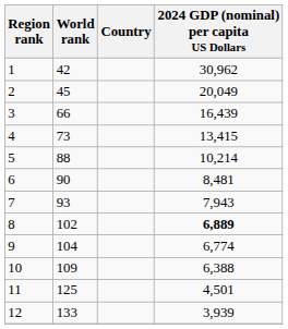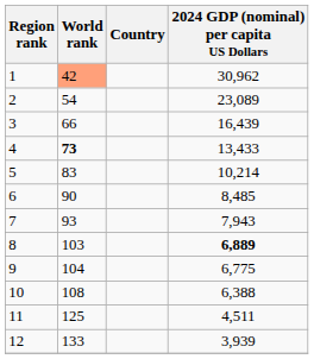1 | World rank: no background -> lightsalmon background
2 | World rank: 45 -> 54
2 | 2024 GDP (nominal) per capita US Dollars: 20,049 -> 23,089
4 | World rank: normal -> bold
4 | 2024 GDP (nominal) per capita US Dollars: 13,415 -> 13,433
5 | World rank: 88 -> 83
6 | 2024 GDP (nominal) per capita US Dollars: 8,481 -> 8,485
8 | World rank: 102 -> 103
9 | 2024 GDP (nominal) per capita US Dollars: 6,774 -> 6,775
10 | World rank: 109 -> 108
11 | 2024 GDP (nominal) per capita US Dollars: 4,501 -> 4,511
